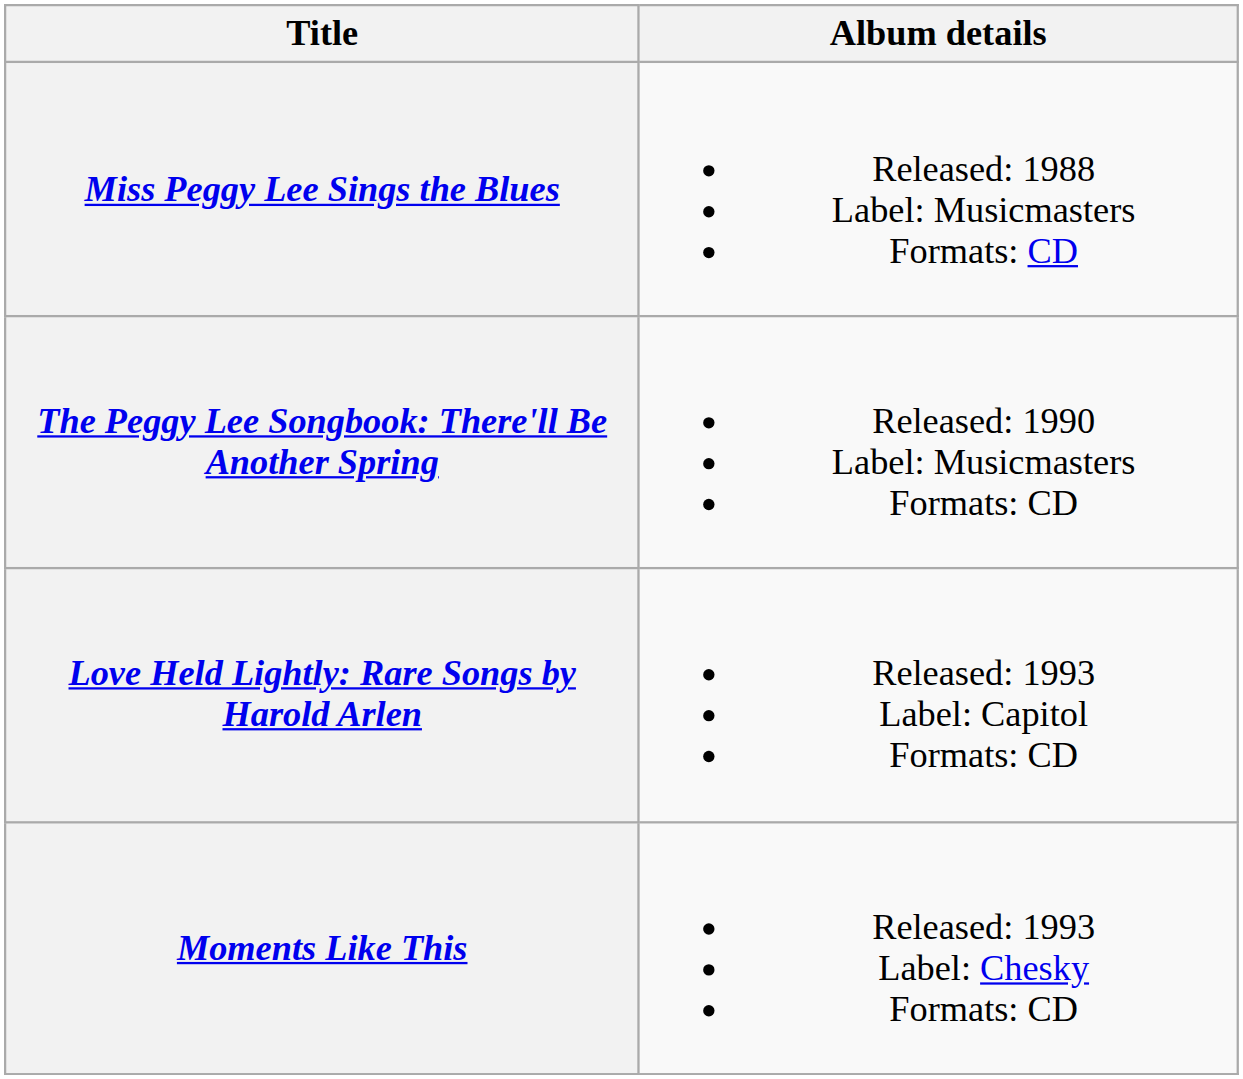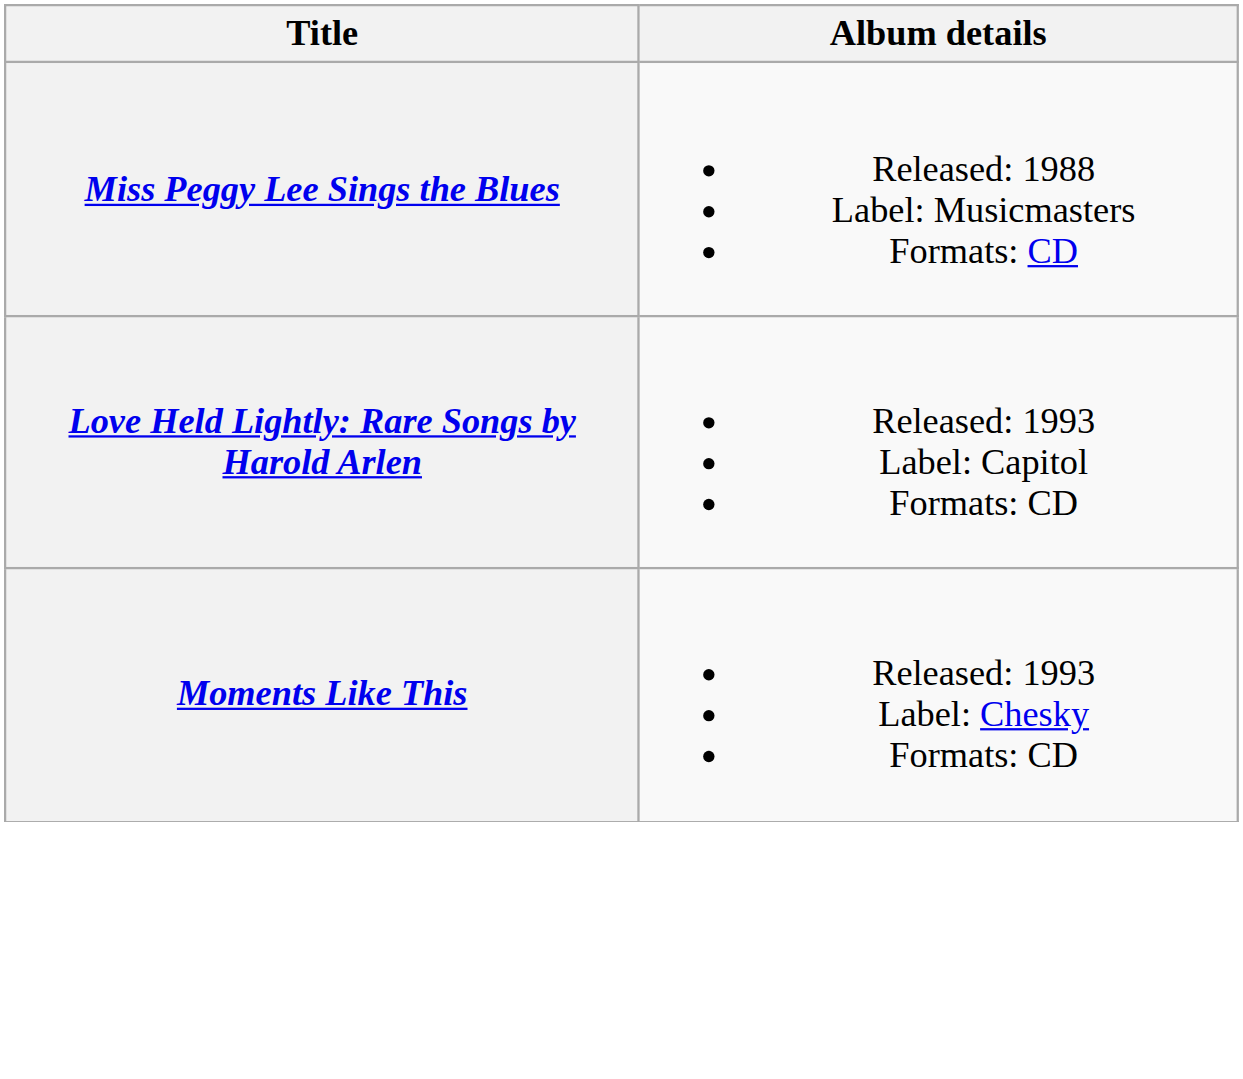- row: The Peggy Lee Songbook: There'll Be Another Spring | Released: 1990 Label: Musicmasters Formats: CD
